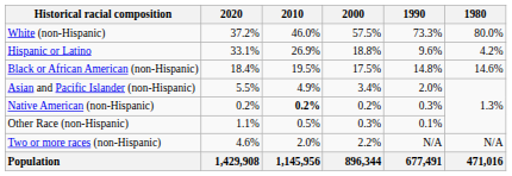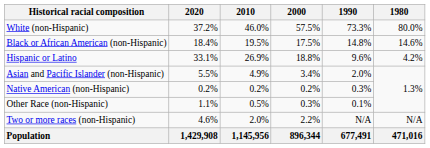rows swapped: Hispanic or Latino <-> Black or African American (non-Hispanic)
Native American (non-Hispanic) | 2010: bold -> normal
